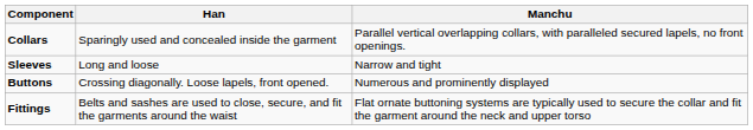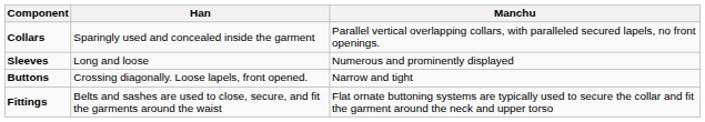Sleeves | Manchu: Narrow and tight -> Numerous and prominently displayed
Buttons | Manchu: Numerous and prominently displayed -> Narrow and tight
